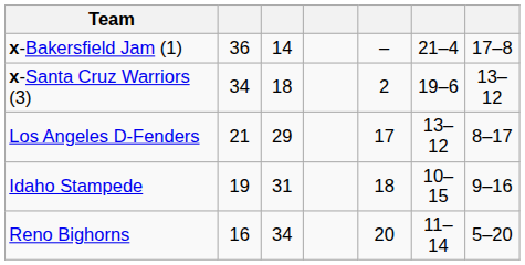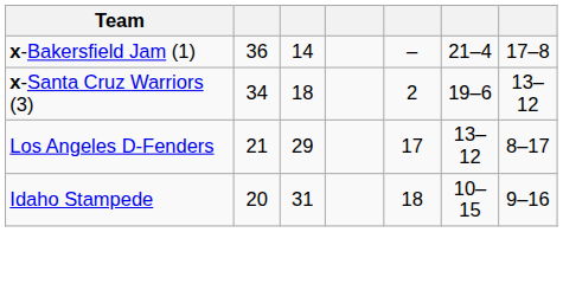Idaho Stampede | column 2: 19 -> 20
- row: Reno Bighorns | 16 | 34 | 20 | 11–14 | 5–20
